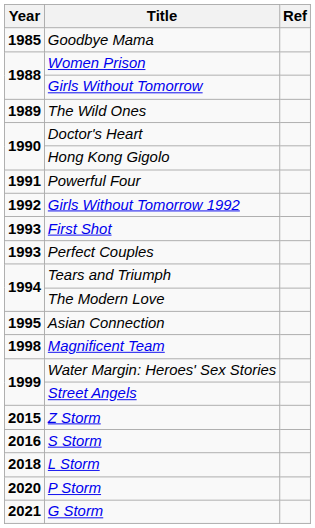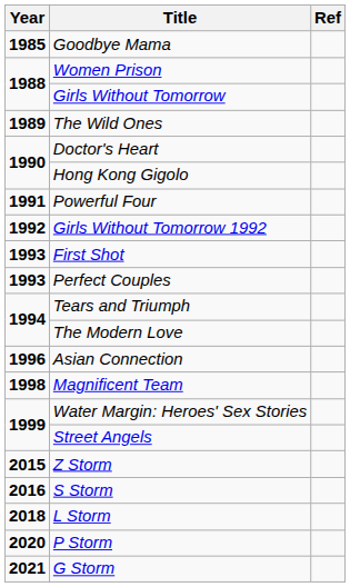Asian Connection | Year: 1995 -> 1996
